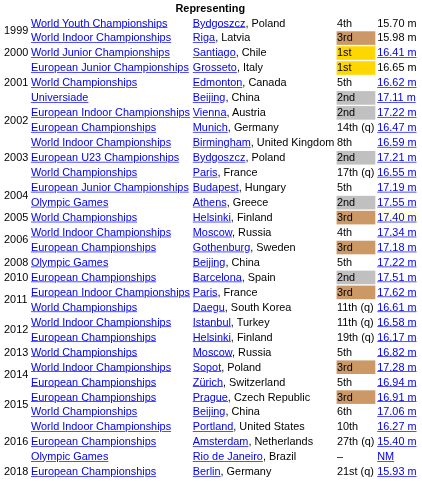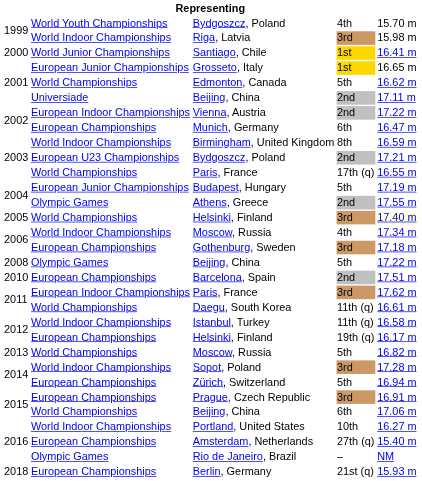Munich, Germany | column 4: 14th (q) -> 6th
